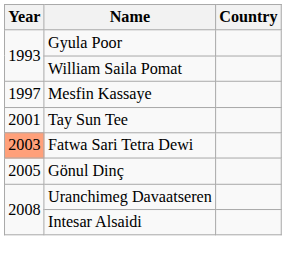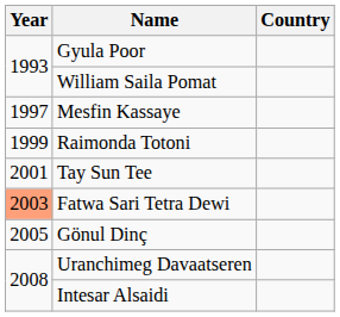+ row: 1999 | Raimonda Totoni
